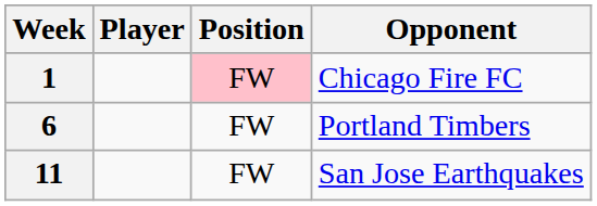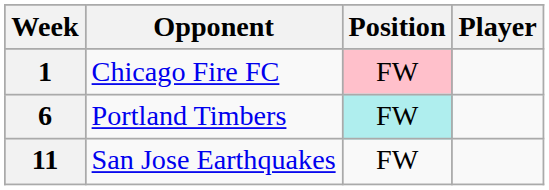columns swapped: Player <-> Opponent
6 | Position: no background -> paleturquoise background
